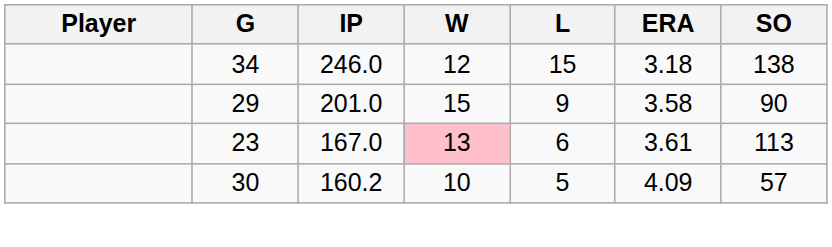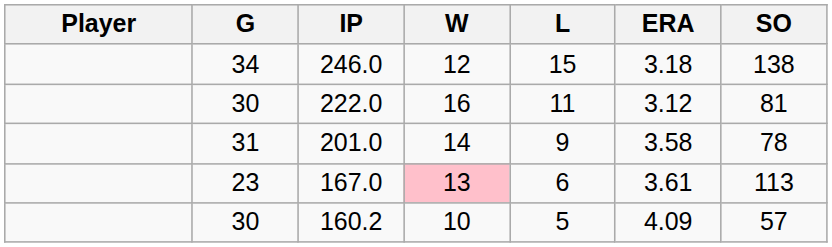+ row: 30 | 222.0 | 16 | 11 | 3.12 | 81
201.0 | G: 29 -> 31
201.0 | W: 15 -> 14
201.0 | SO: 90 -> 78
